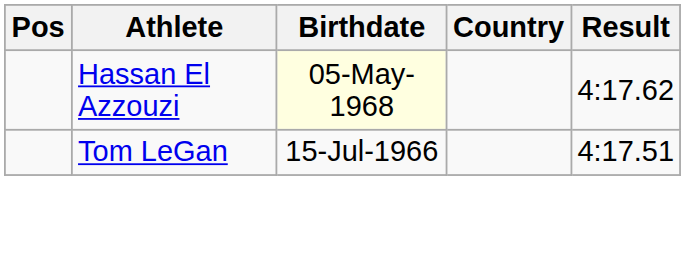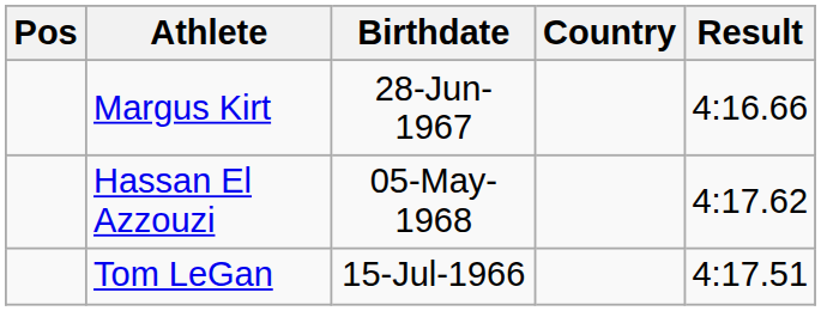+ row: Margus Kirt | 28-Jun-1967 | 4:16.66
Hassan El Azzouzi | Birthdate: lightyellow background -> no background
